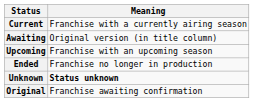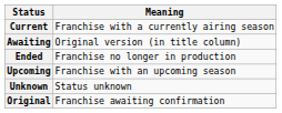rows swapped: Upcoming <-> Ended
Unknown | Meaning: bold -> normal
